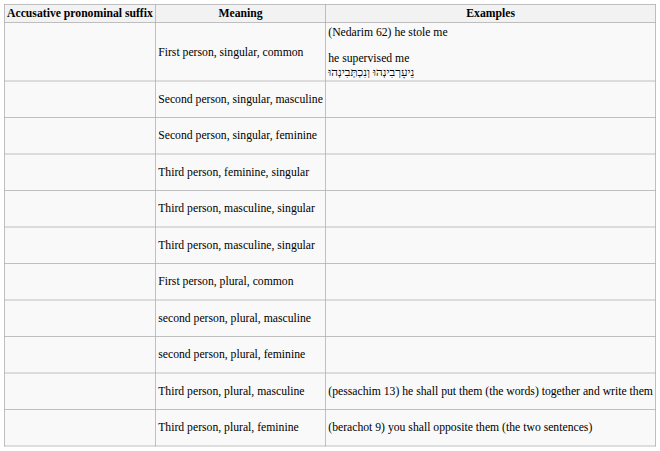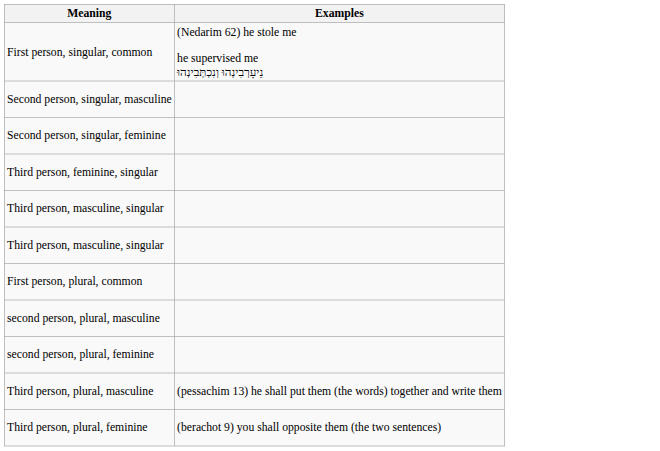- column: Accusative pronominal suffix
